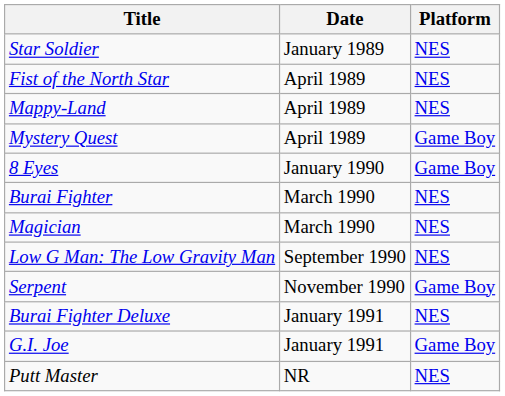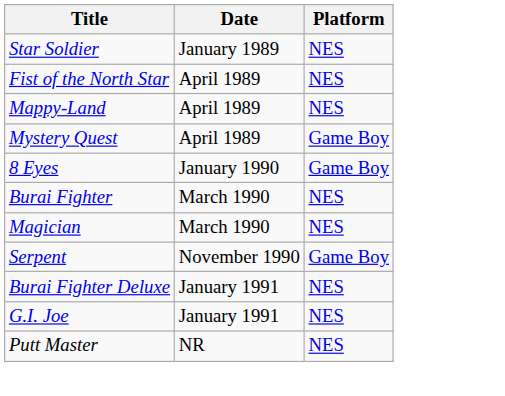- row: Low G Man: The Low Gravity Man | September 1990 | NES
G.I. Joe | Platform: Game Boy -> NES
